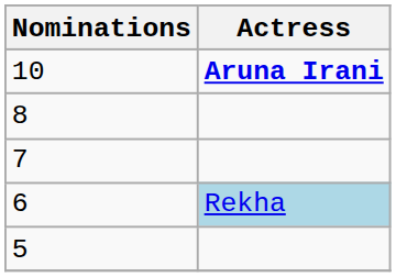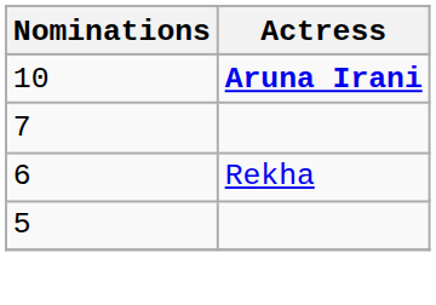- row: 8
6 | Actress: lightblue background -> no background
